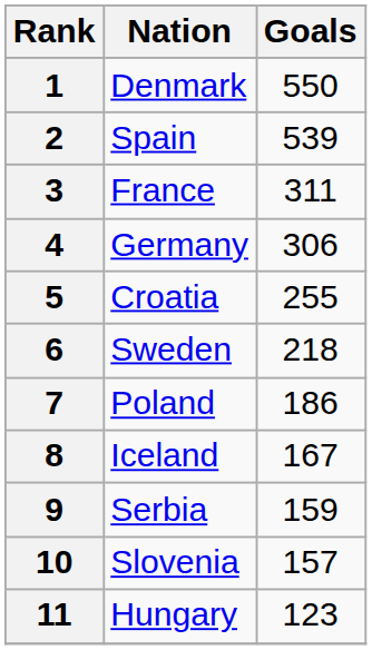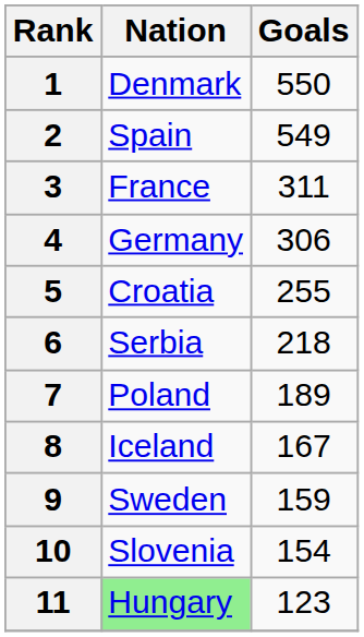2 | Goals: 539 -> 549
6 | Nation: Sweden -> Serbia
7 | Goals: 186 -> 189
9 | Nation: Serbia -> Sweden
10 | Goals: 157 -> 154
11 | Nation: no background -> lightgreen background
